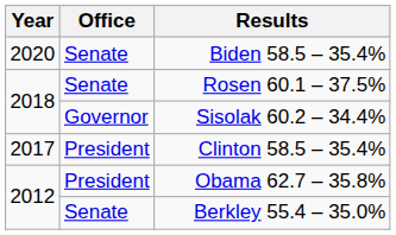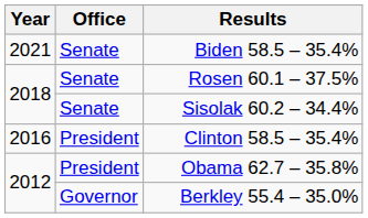Biden 58.5 – 35.4% | Year: 2020 -> 2021
Sisolak 60.2 – 34.4% | Office: Governor -> Senate
Clinton 58.5 – 35.4% | Year: 2017 -> 2016
Berkley 55.4 – 35.0% | Office: Senate -> Governor
